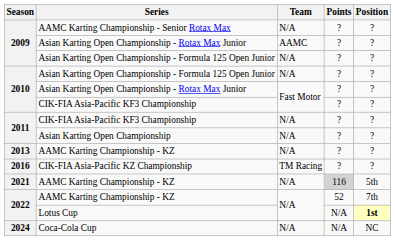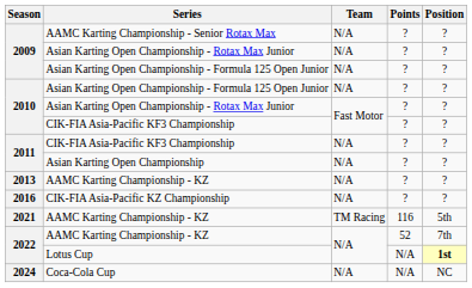2009 / Asian Karting Open Championship - Rotax Max Junior | Team: AAMC -> N/A
CIK-FIA Asia-Pacific KZ Championship | Team: TM Racing -> N/A
2021 / AAMC Karting Championship - KZ | Team: N/A -> TM Racing
2021 / AAMC Karting Championship - KZ | Points: lightgrey background -> no background
